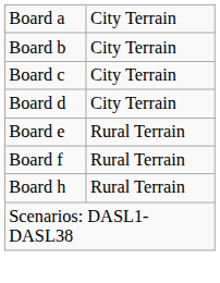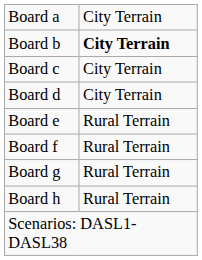Board b | column 2: normal -> bold
+ row: Board g | Rural Terrain
